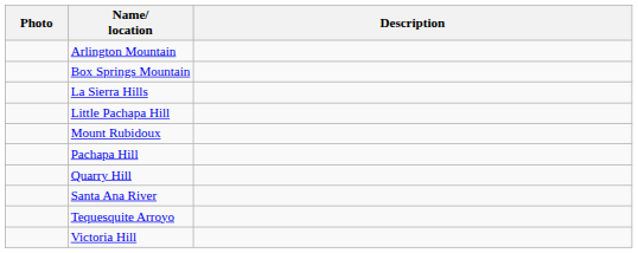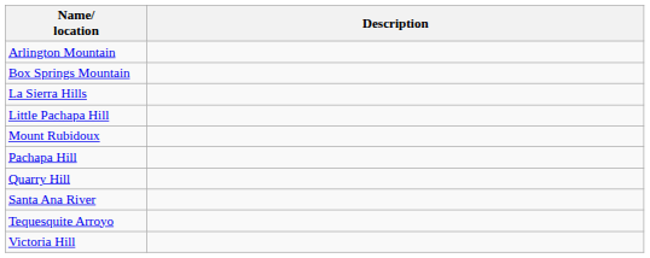- column: Photo
